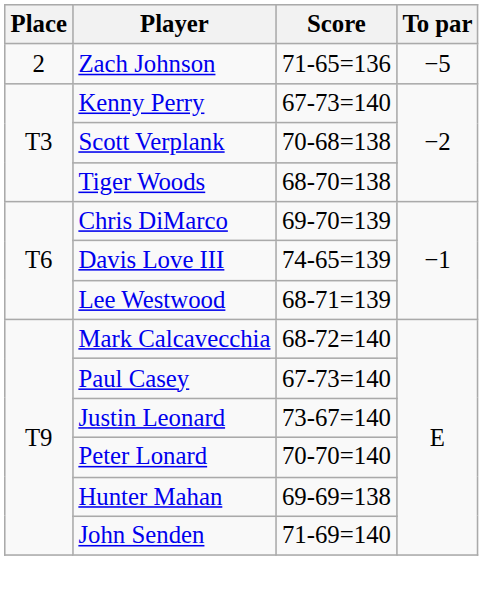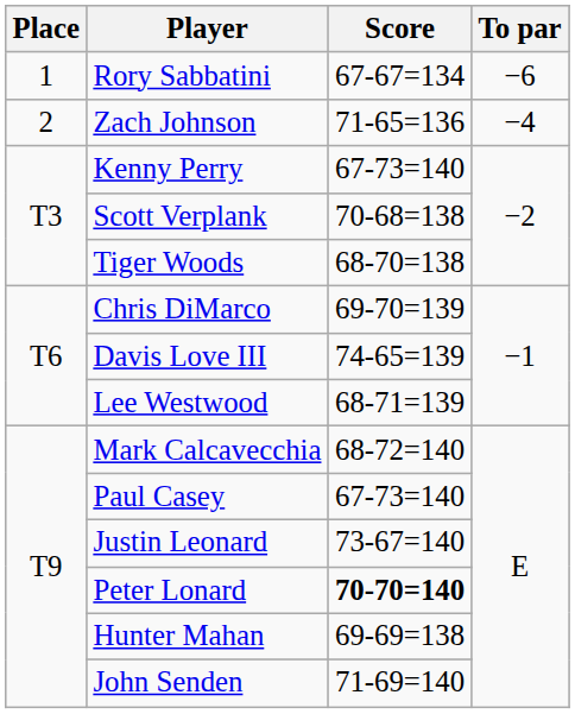+ row: 1 | Rory Sabbatini | 67-67=134 | −6
Zach Johnson | To par: −5 -> −4
Peter Lonard | Score: normal -> bold
